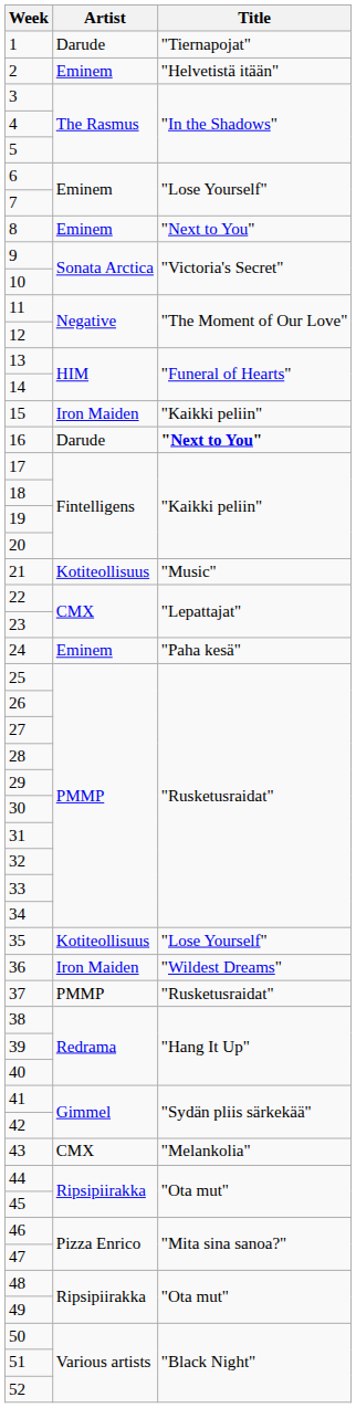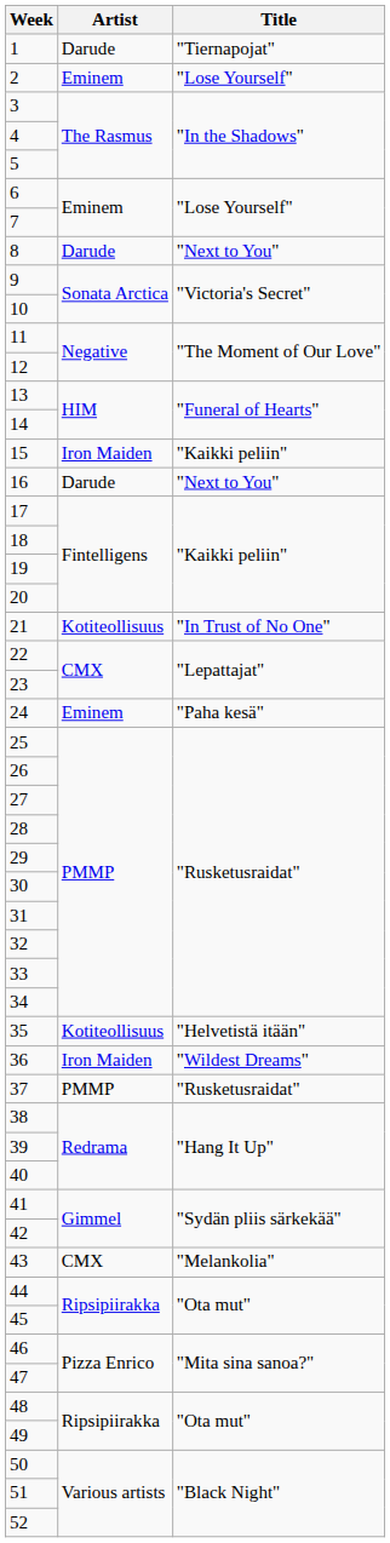2 | Title: "Helvetistä itään" -> "Lose Yourself"
8 | Artist: Eminem -> Darude
16 | Title: bold -> normal
21 | Title: "Music" -> "In Trust of No One"
35 | Title: "Lose Yourself" -> "Helvetistä itään"
